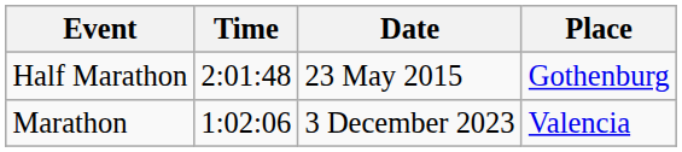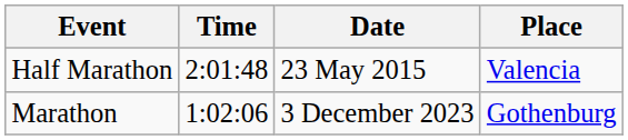Half Marathon | Place: Gothenburg -> Valencia
Marathon | Place: Valencia -> Gothenburg
